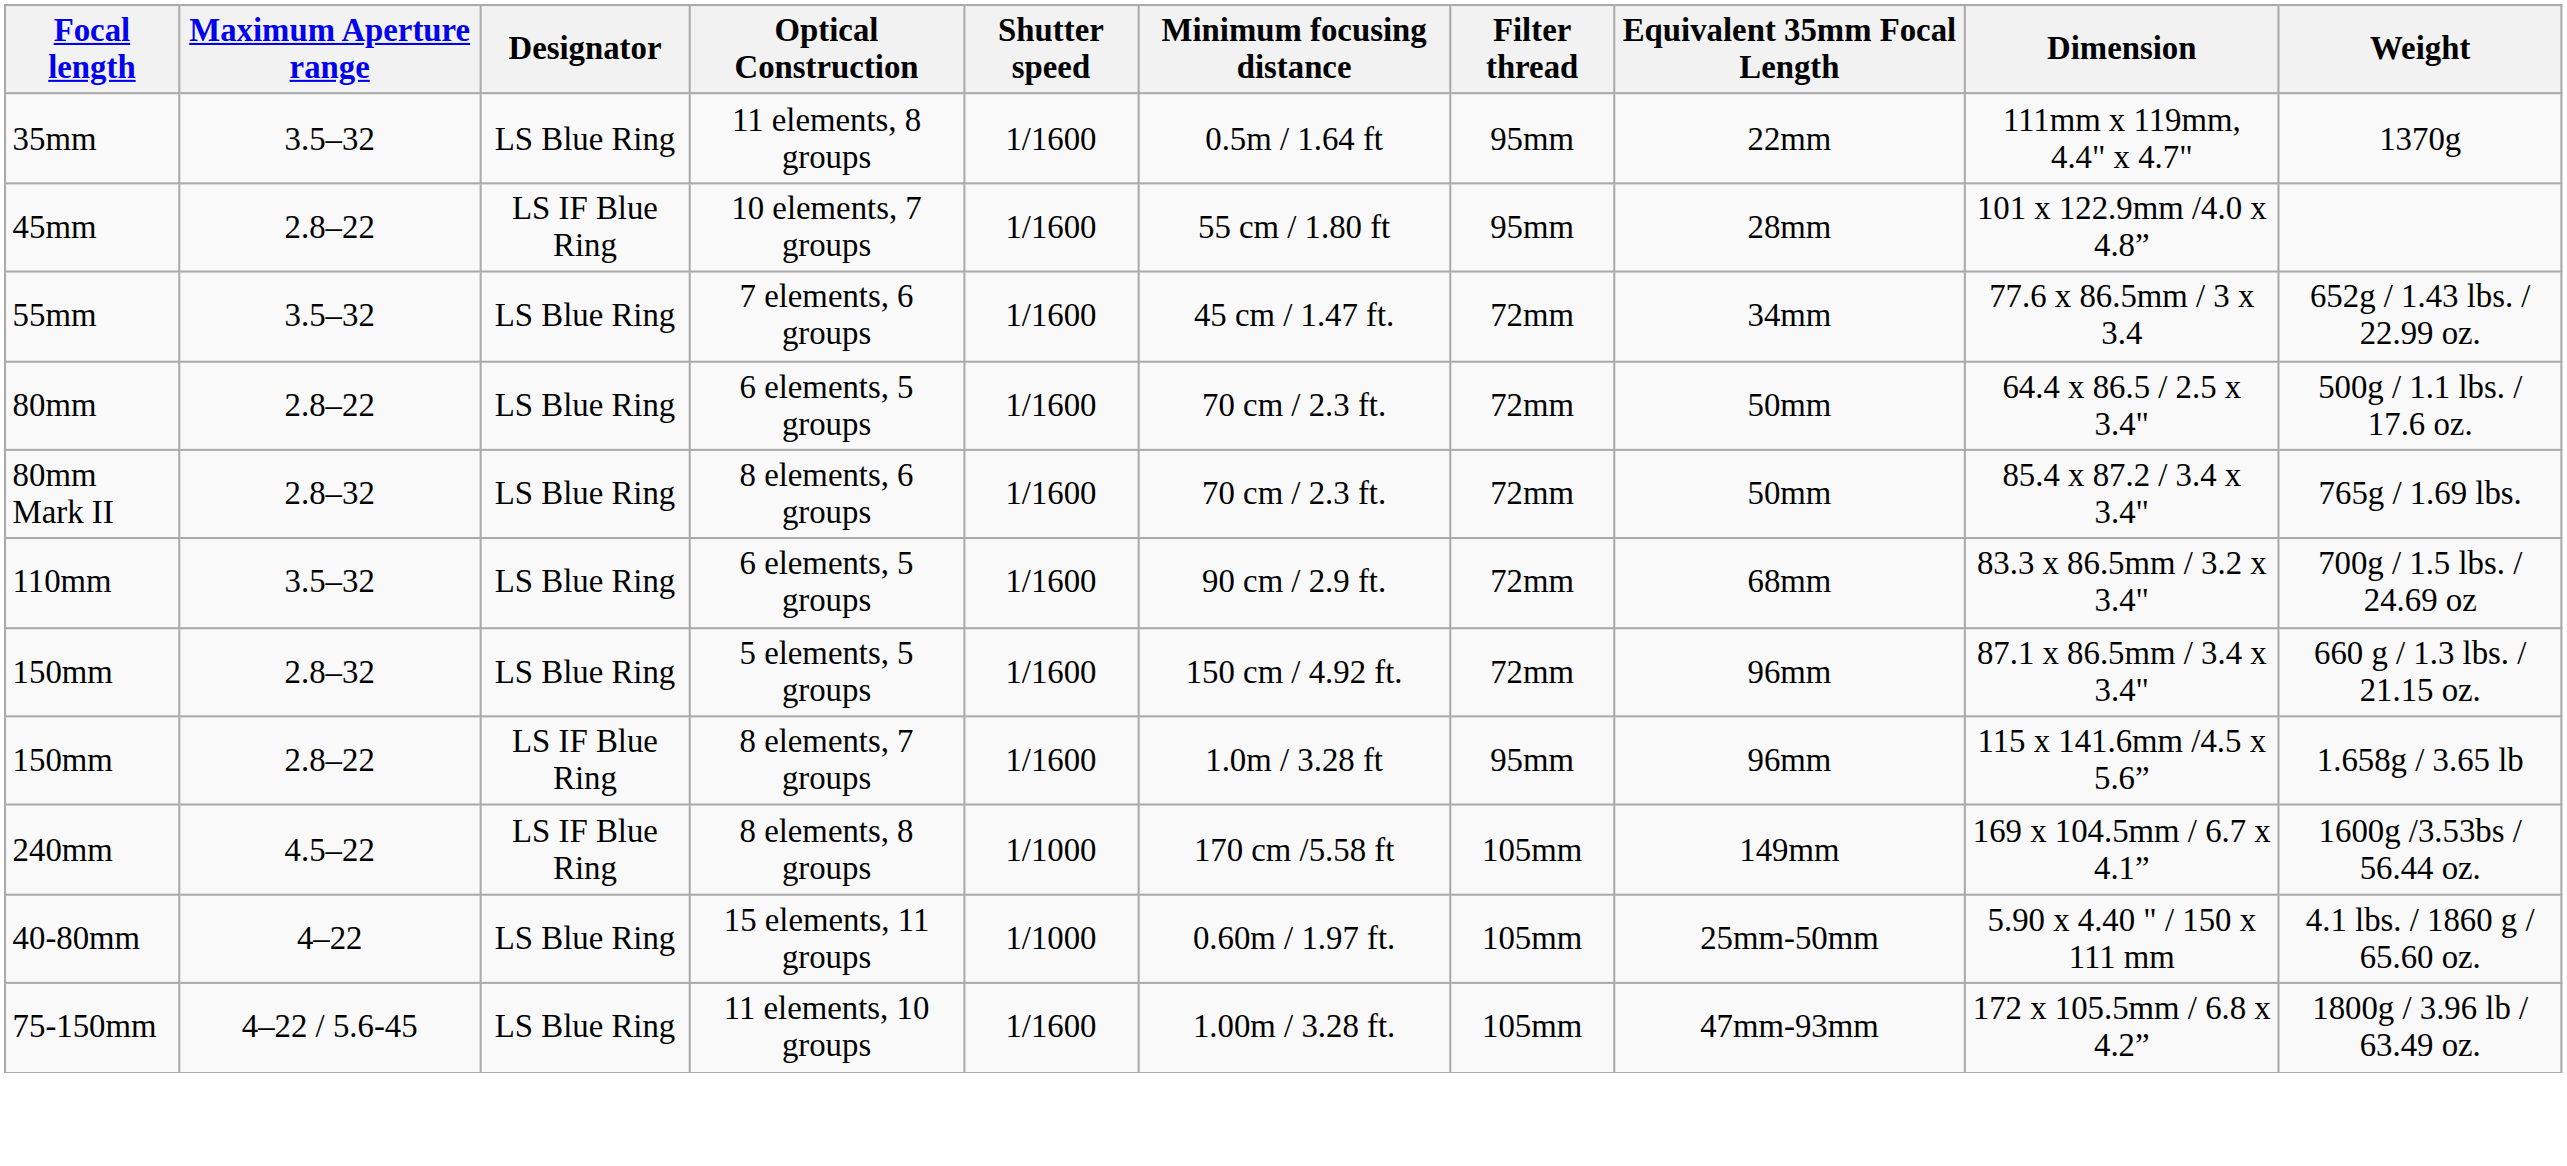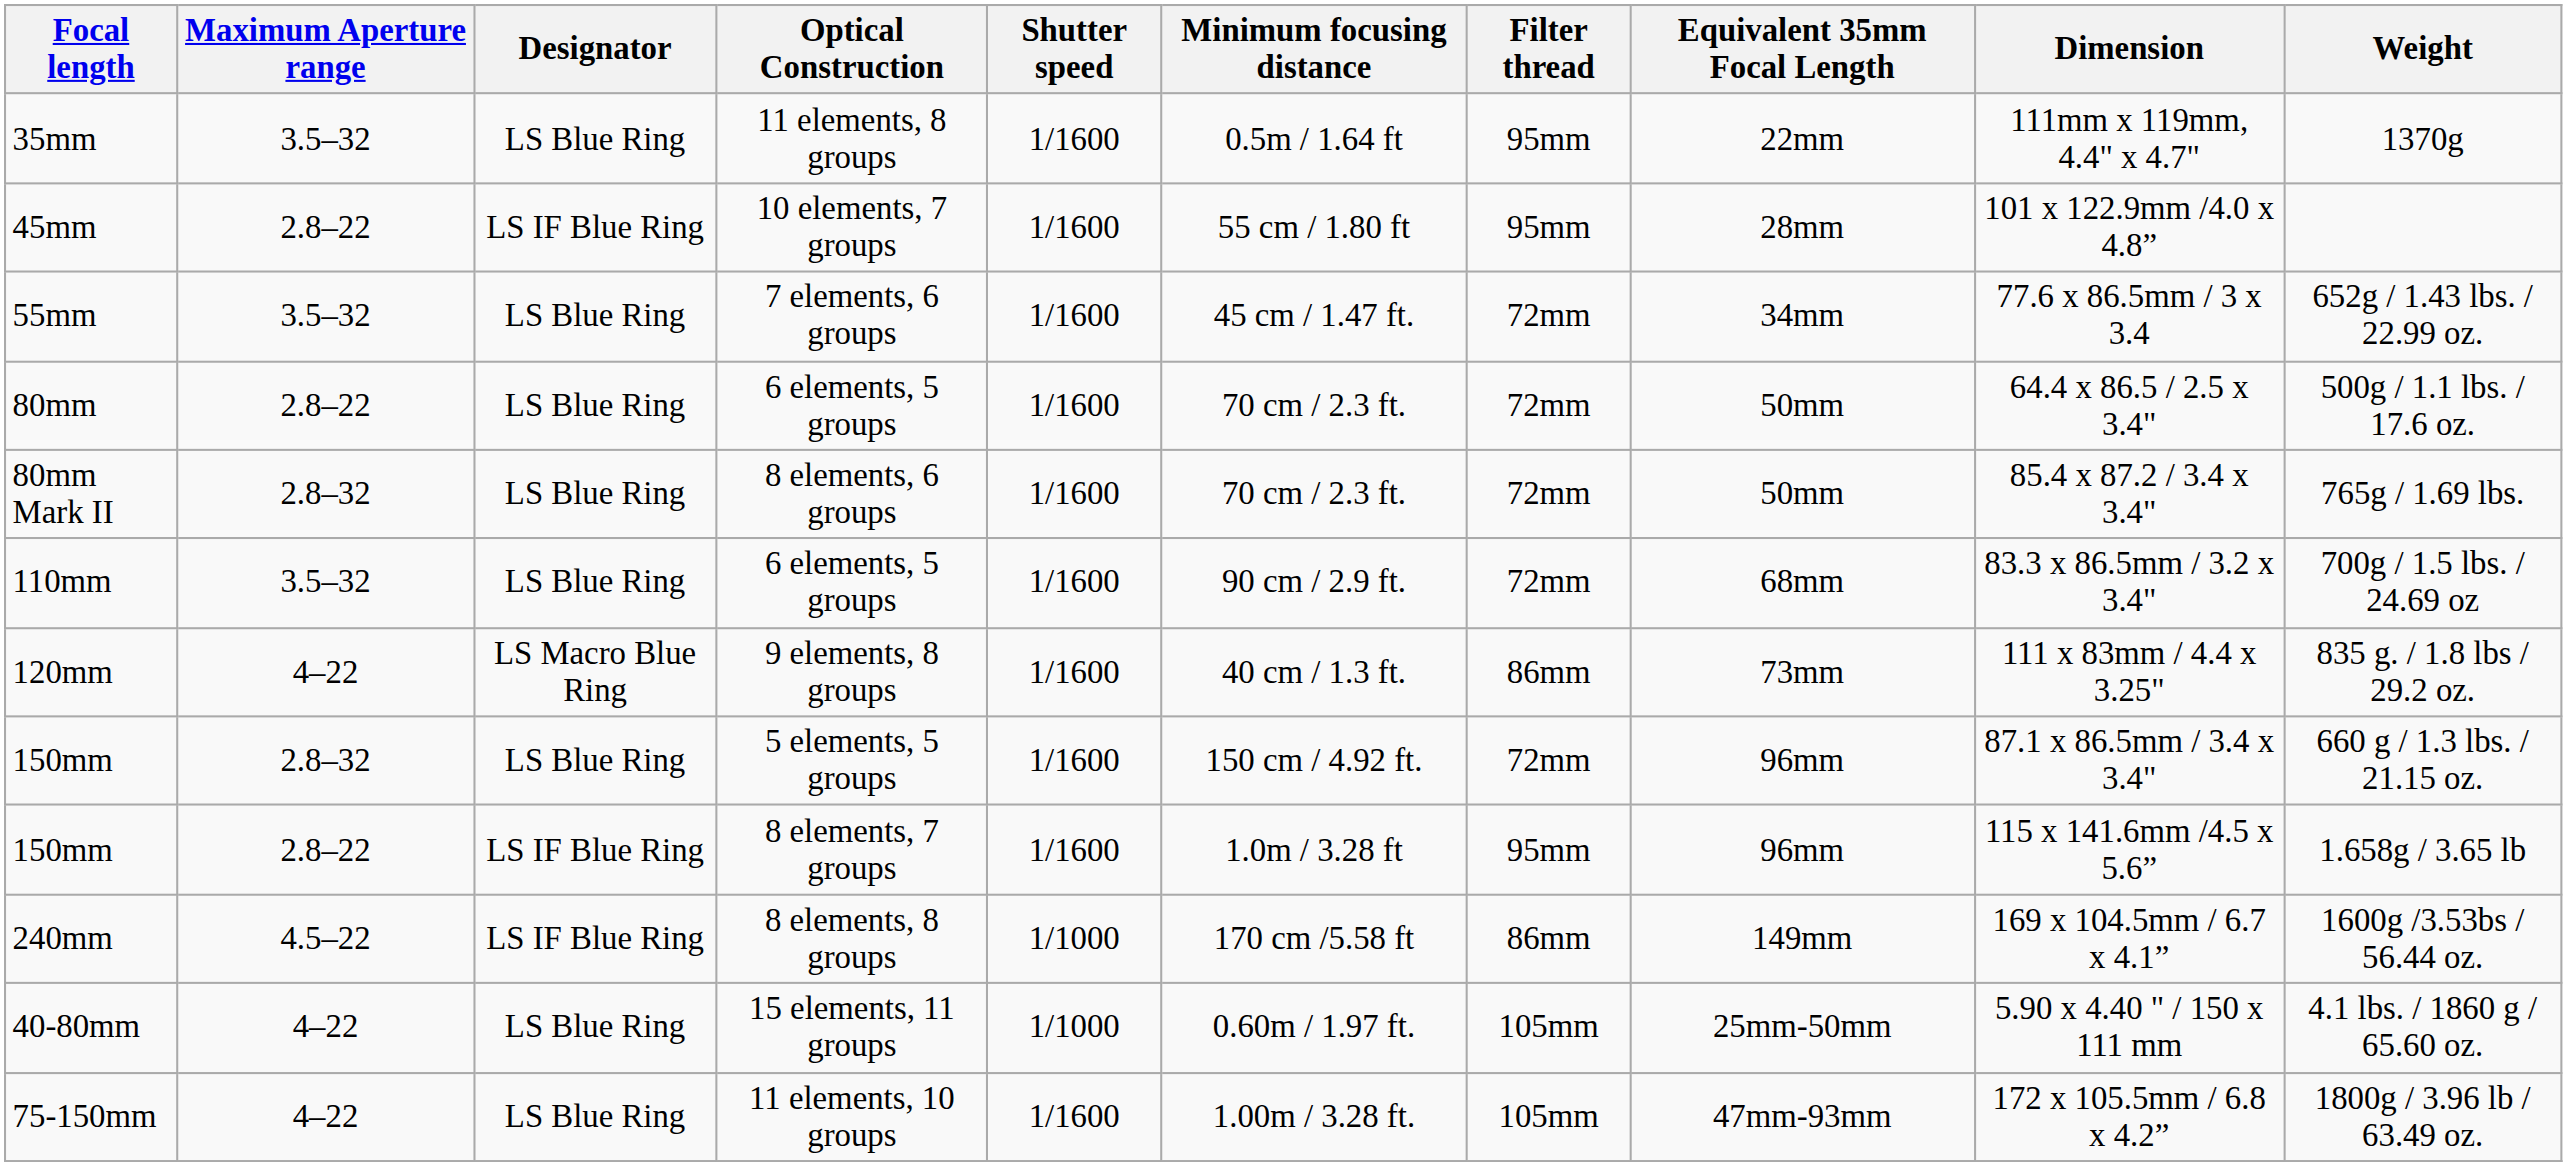+ row: 120mm | 4–22 | LS Macro Blue Ring | 9 elements, 8 groups | 1/1600 | 40 cm / 1.3 ft. | 86mm | 73mm | 111 x 83mm / 4.4 x 3.25" | 835 g. / 1.8 lbs / 29.2 oz.
240mm | Filter thread: 105mm -> 86mm
75-150mm | Maximum Aperture range: 4–22 / 5.6-45 -> 4–22
